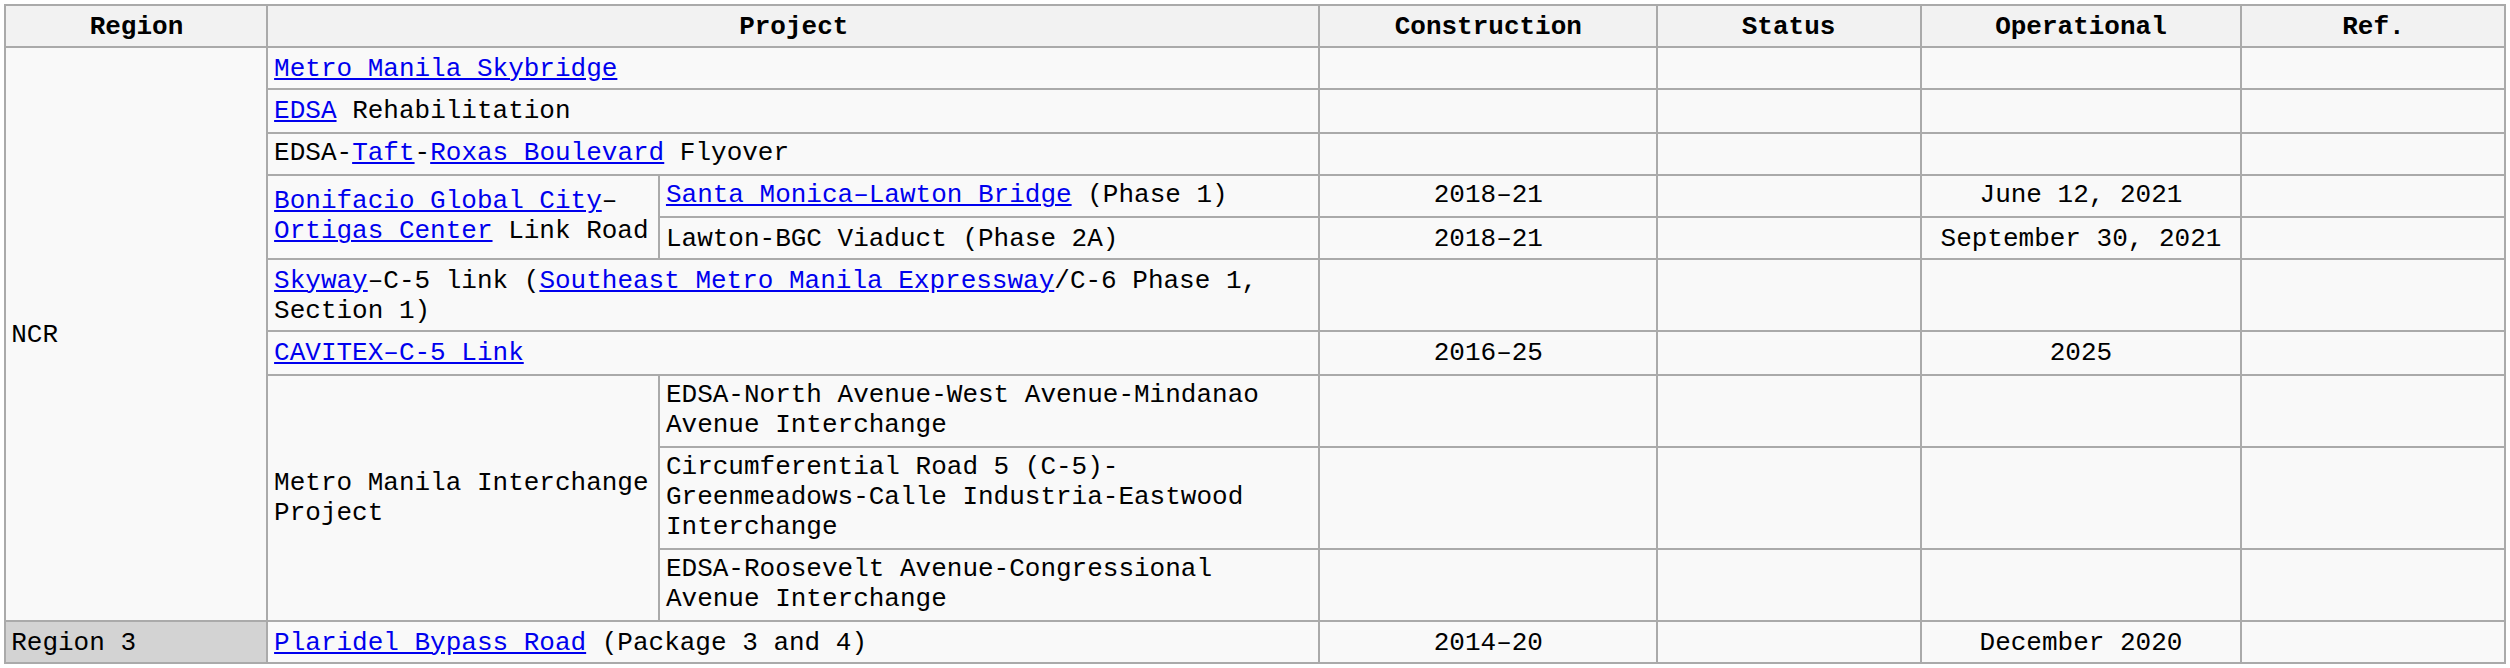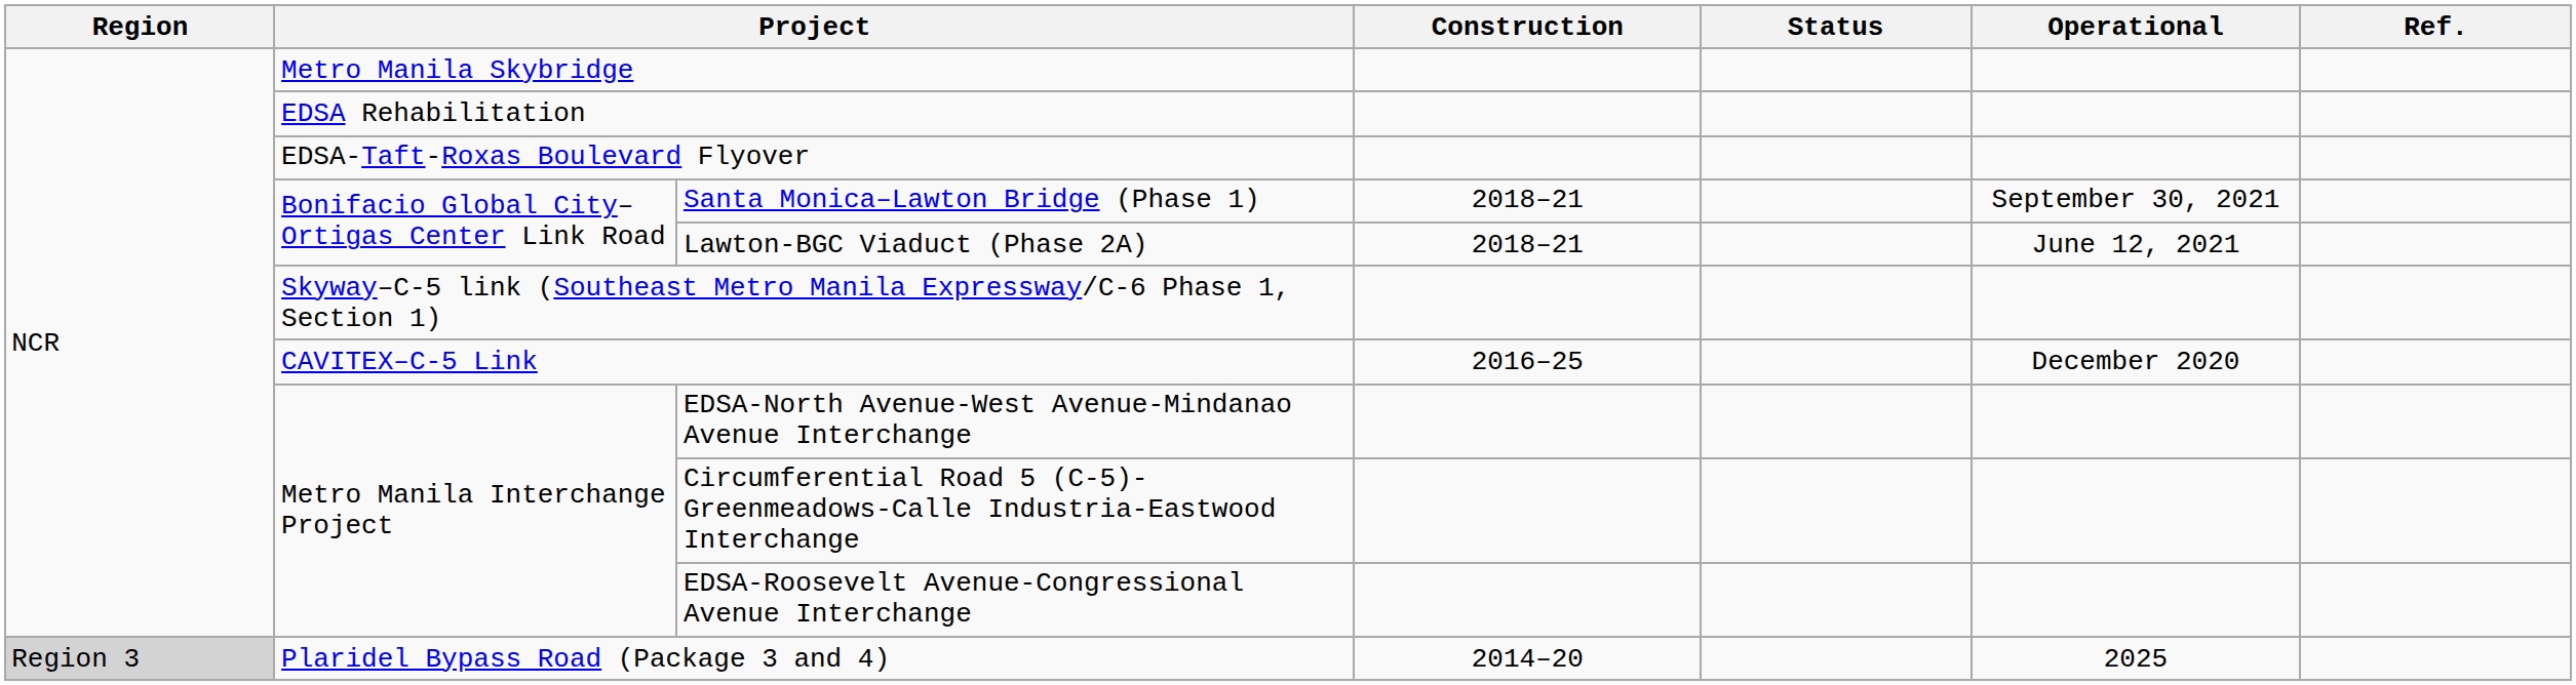Santa Monica–Lawton Bridge (Phase 1) | Operational: June 12, 2021 -> September 30, 2021
Lawton-BGC Viaduct (Phase 2A) | Operational: September 30, 2021 -> June 12, 2021
CAVITEX–C-5 Link | Operational: 2025 -> December 2020
Plaridel Bypass Road (Package 3 and 4) | Operational: December 2020 -> 2025
